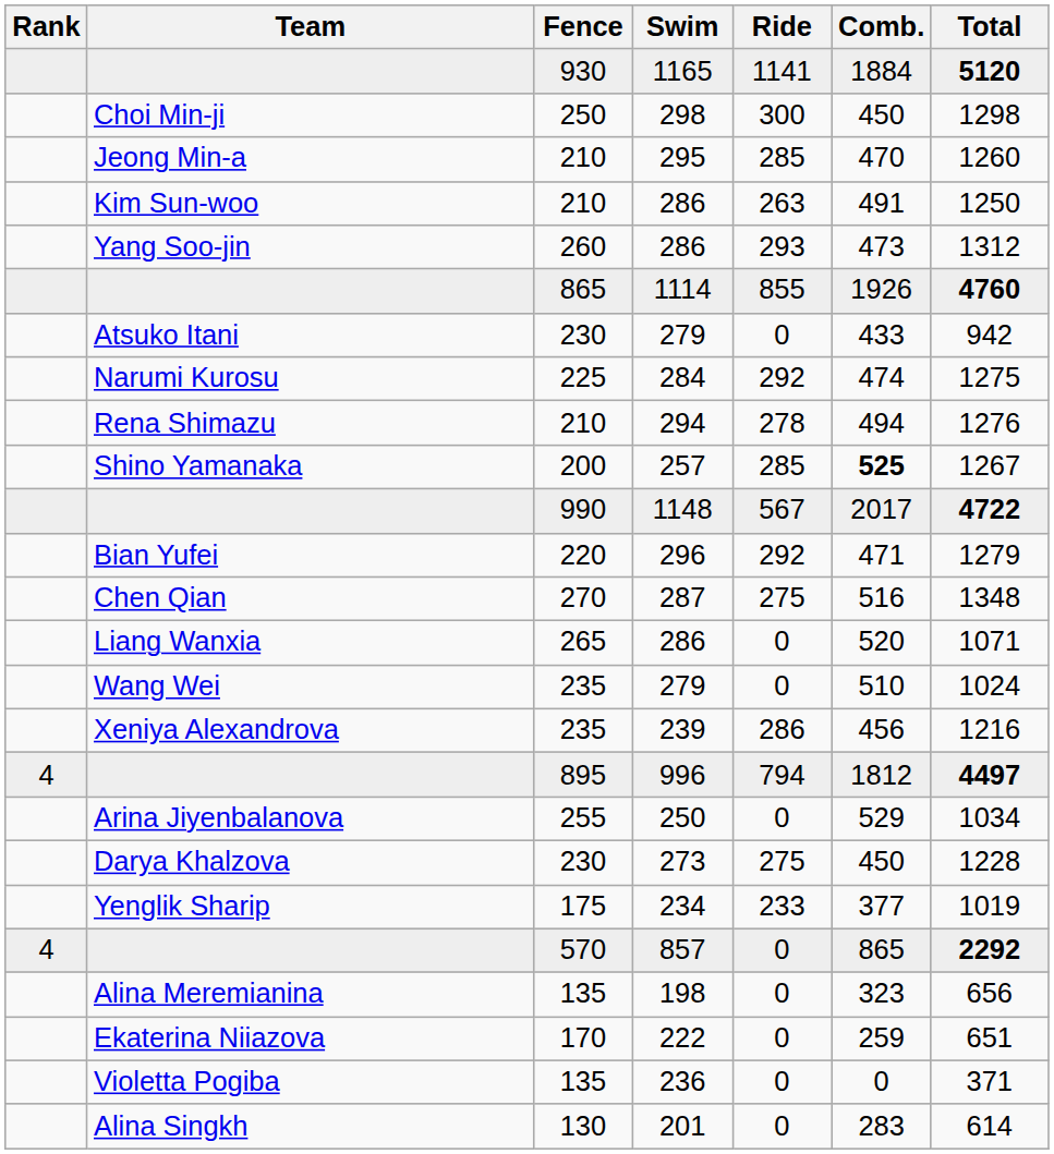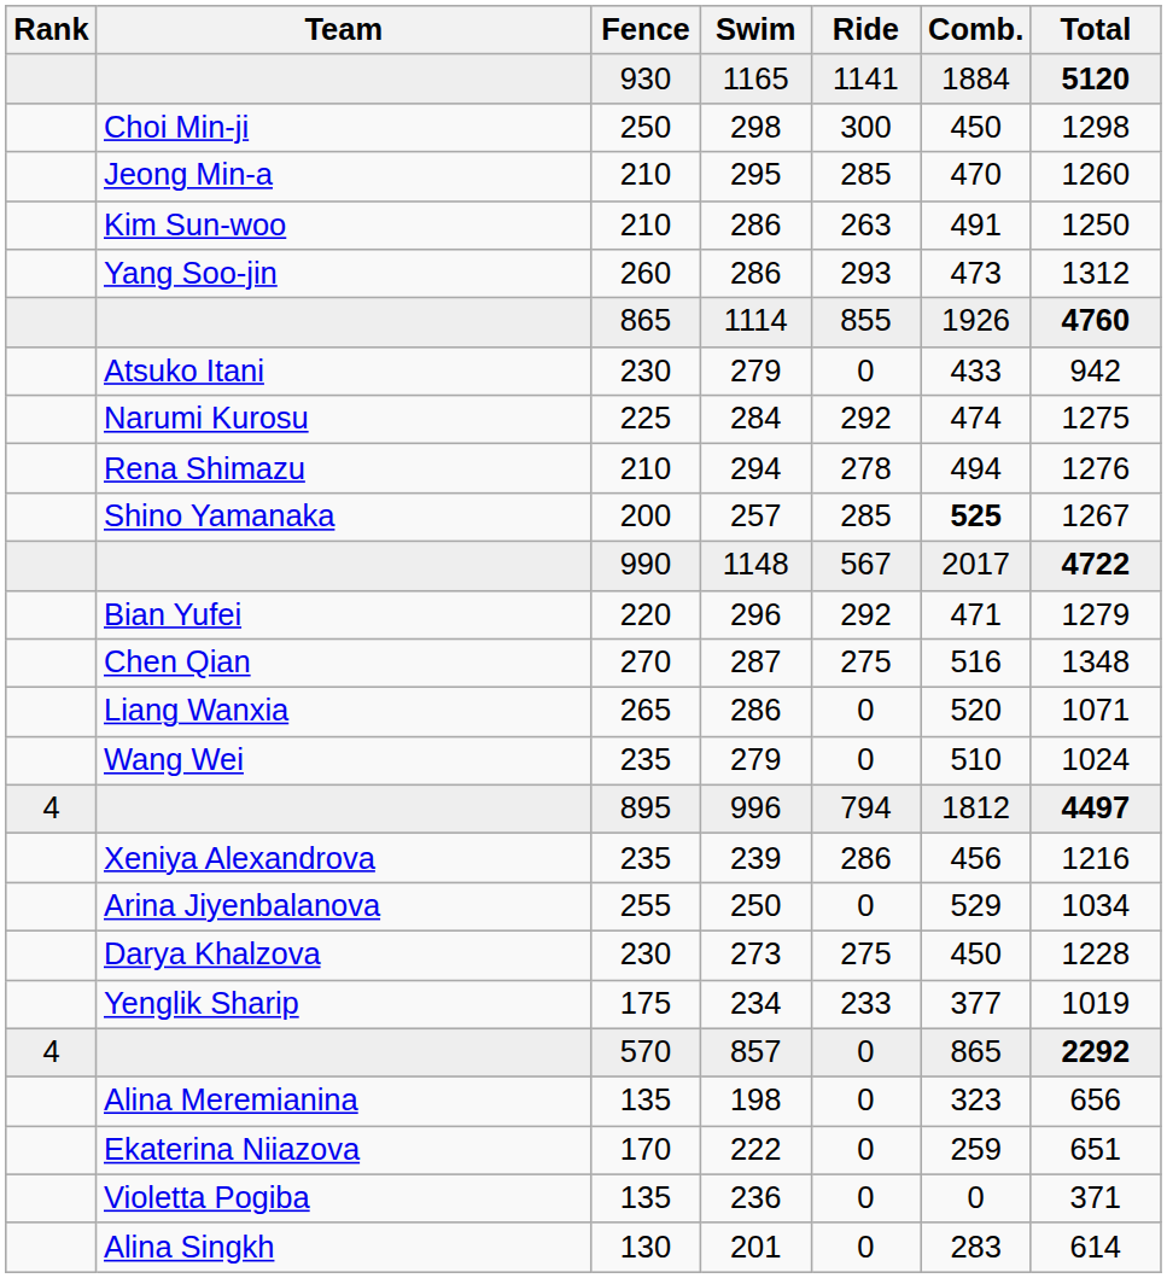rows swapped: 996 <-> 239
